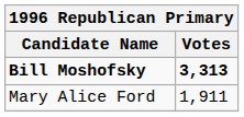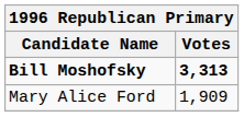Mary Alice Ford | column 2: 1,911 -> 1,909
